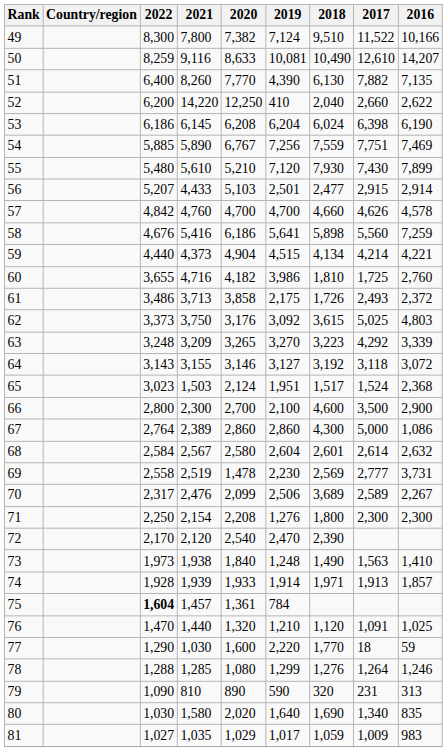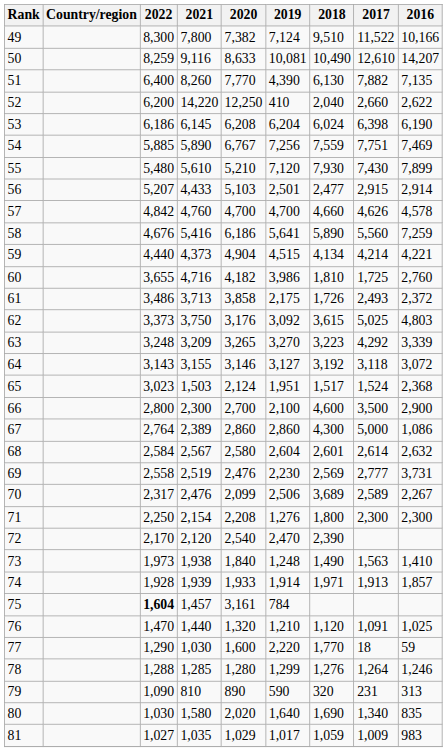58 | 2018: 5,898 -> 5,890
69 | 2020: 1,478 -> 2,476
75 | 2020: 1,361 -> 3,161
78 | 2020: 1,080 -> 1,280
